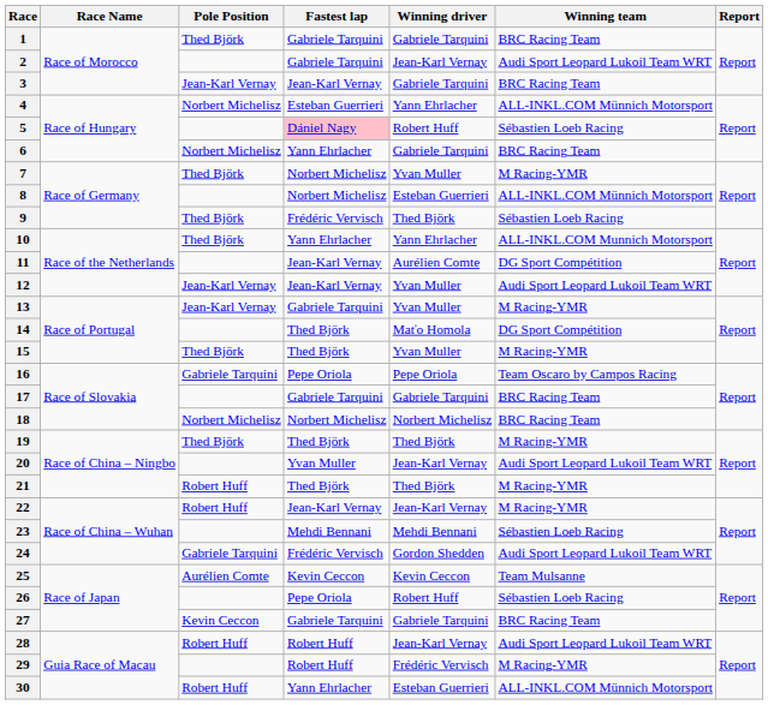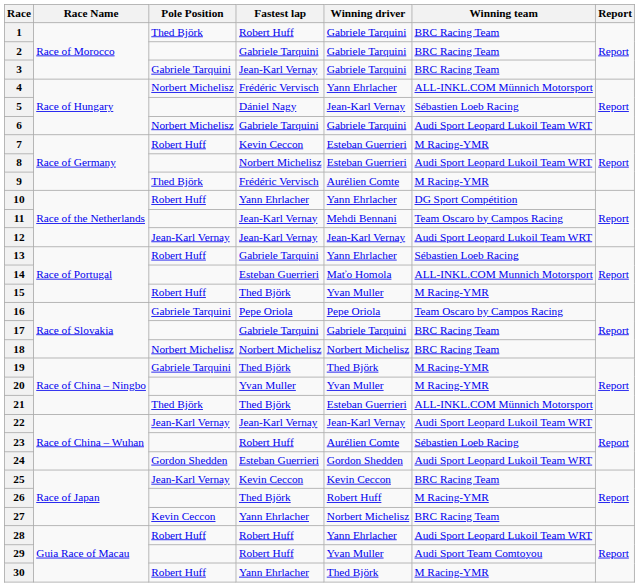1 | Fastest lap: Gabriele Tarquini -> Robert Huff
2 | Winning driver: Jean-Karl Vernay -> Gabriele Tarquini
2 | Winning team: Audi Sport Leopard Lukoil Team WRT -> BRC Racing Team
3 | Pole Position: Jean-Karl Vernay -> Gabriele Tarquini
4 | Fastest lap: Esteban Guerrieri -> Frédéric Vervisch
5 | Fastest lap: pink background -> no background
5 | Winning driver: Robert Huff -> Jean-Karl Vernay
6 | Fastest lap: Yann Ehrlacher -> Gabriele Tarquini
6 | Winning team: BRC Racing Team -> Audi Sport Leopard Lukoil Team WRT
7 | Pole Position: Thed Björk -> Robert Huff
7 | Fastest lap: Norbert Michelisz -> Kevin Ceccon
7 | Winning driver: Yvan Muller -> Esteban Guerrieri
8 | Winning team: ALL-INKL.COM Münnich Motorsport -> Audi Sport Leopard Lukoil Team WRT
9 | Winning driver: Thed Björk -> Aurélien Comte
9 | Winning team: Sébastien Loeb Racing -> M Racing-YMR
10 | Pole Position: Thed Björk -> Robert Huff
10 | Winning team: ALL-INKL.COM Munnich Motorsport -> DG Sport Compétition
11 | Winning driver: Aurélien Comte -> Mehdi Bennani
11 | Winning team: DG Sport Compétition -> Team Oscaro by Campos Racing
12 | Winning driver: Yvan Muller -> Jean-Karl Vernay
13 | Pole Position: Jean-Karl Vernay -> Robert Huff
13 | Winning driver: Yvan Muller -> Yann Ehrlacher
13 | Winning team: M Racing-YMR -> Sébastien Loeb Racing
14 | Fastest lap: Thed Björk -> Esteban Guerrieri
14 | Winning team: DG Sport Compétition -> ALL-INKL.COM Munnich Motorsport
15 | Pole Position: Thed Björk -> Robert Huff
19 | Pole Position: Thed Björk -> Gabriele Tarquini
20 | Winning driver: Jean-Karl Vernay -> Yvan Muller
20 | Winning team: Audi Sport Leopard Lukoil Team WRT -> M Racing-YMR
21 | Pole Position: Robert Huff -> Thed Björk
21 | Winning driver: Thed Björk -> Esteban Guerrieri
21 | Winning team: M Racing-YMR -> ALL-INKL.COM Münnich Motorsport
22 | Pole Position: Robert Huff -> Jean-Karl Vernay
22 | Winning team: M Racing-YMR -> Audi Sport Leopard Lukoil Team WRT
23 | Fastest lap: Mehdi Bennani -> Robert Huff
23 | Winning driver: Mehdi Bennani -> Aurélien Comte
24 | Pole Position: Gabriele Tarquini -> Gordon Shedden
24 | Fastest lap: Frédéric Vervisch -> Esteban Guerrieri
25 | Pole Position: Aurélien Comte -> Jean-Karl Vernay
25 | Winning team: Team Mulsanne -> BRC Racing Team
26 | Fastest lap: Pepe Oriola -> Thed Björk
26 | Winning team: Sébastien Loeb Racing -> M Racing-YMR
27 | Fastest lap: Gabriele Tarquini -> Yann Ehrlacher
27 | Winning driver: Gabriele Tarquini -> Norbert Michelisz
28 | Winning driver: Jean-Karl Vernay -> Yann Ehrlacher
29 | Winning driver: Frédéric Vervisch -> Yvan Muller
29 | Winning team: M Racing-YMR -> Audi Sport Team Comtoyou
30 | Winning driver: Esteban Guerrieri -> Thed Björk
30 | Winning team: ALL-INKL.COM Münnich Motorsport -> M Racing-YMR
